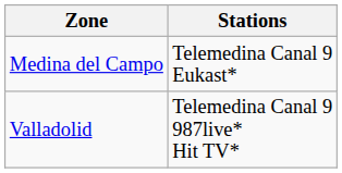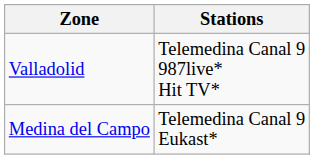rows swapped: Medina del Campo <-> Valladolid
